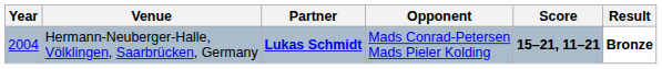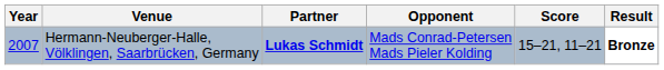Hermann-Neuberger-Halle, Völklingen, Saarbrücken, Germany | Year: 2004 -> 2007
Hermann-Neuberger-Halle, Völklingen, Saarbrücken, Germany | Score: bold -> normal
